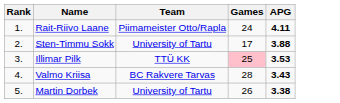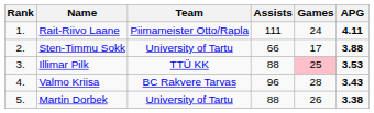+ column: Assists | 111 | 66 | 88 | 96 | 88
